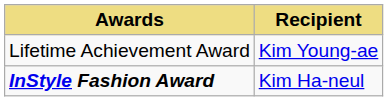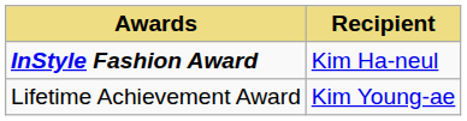rows swapped: InStyle Fashion Award <-> Lifetime Achievement Award
